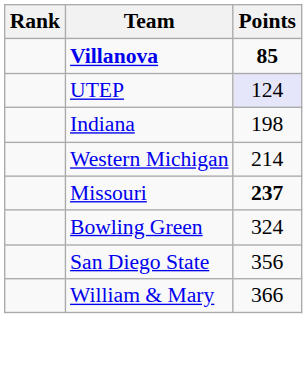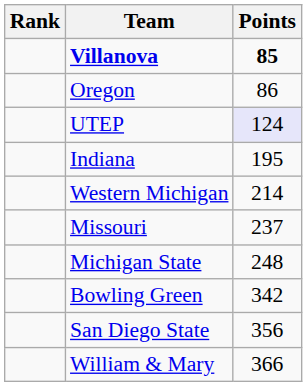+ row: Oregon | 86
Indiana | Points: 198 -> 195
Missouri | Points: bold -> normal
+ row: Michigan State | 248
Bowling Green | Points: 324 -> 342
